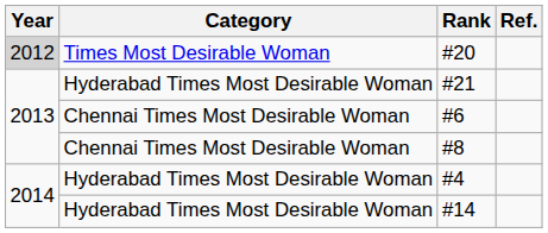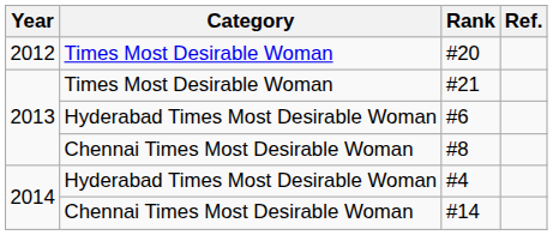#20 | Year: lightgrey background -> no background
#21 | Category: Hyderabad Times Most Desirable Woman -> Times Most Desirable Woman
#6 | Category: Chennai Times Most Desirable Woman -> Hyderabad Times Most Desirable Woman
#14 | Category: Hyderabad Times Most Desirable Woman -> Chennai Times Most Desirable Woman
